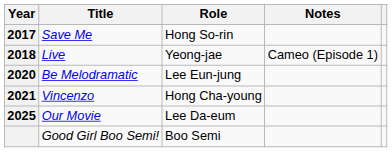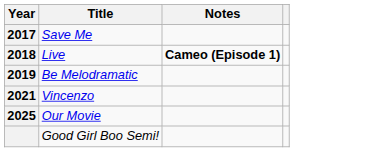- column: Role | Hong So-rin | Yeong-jae | Lee Eun-jung | Hong Cha-young | Lee Da-eum | Boo Semi
Live | Notes: normal -> bold
Be Melodramatic | Year: 2020 -> 2019
